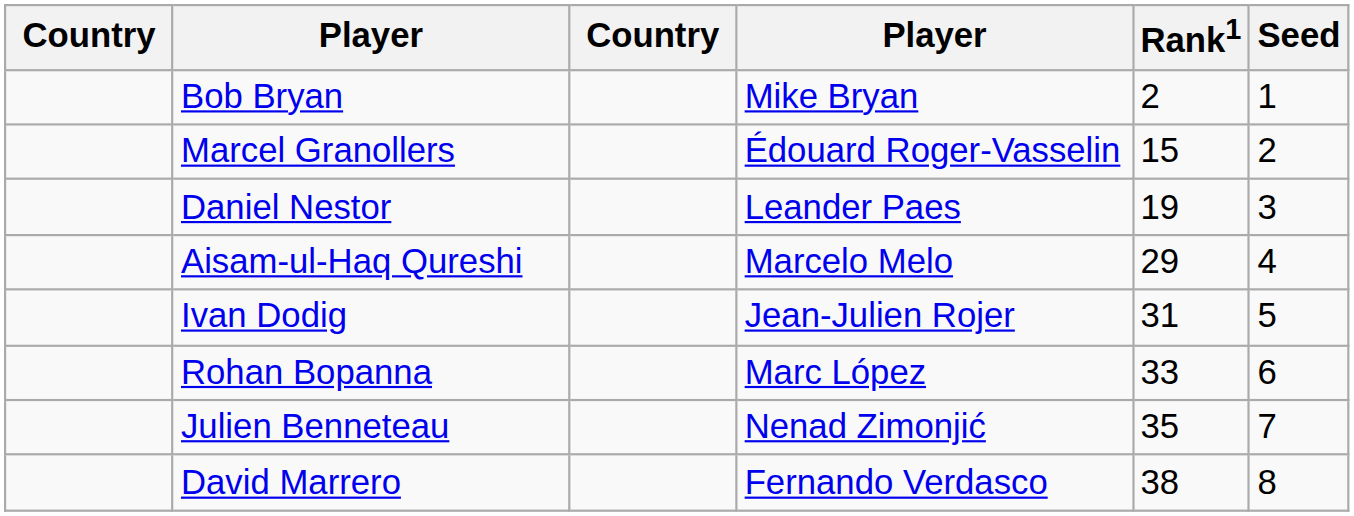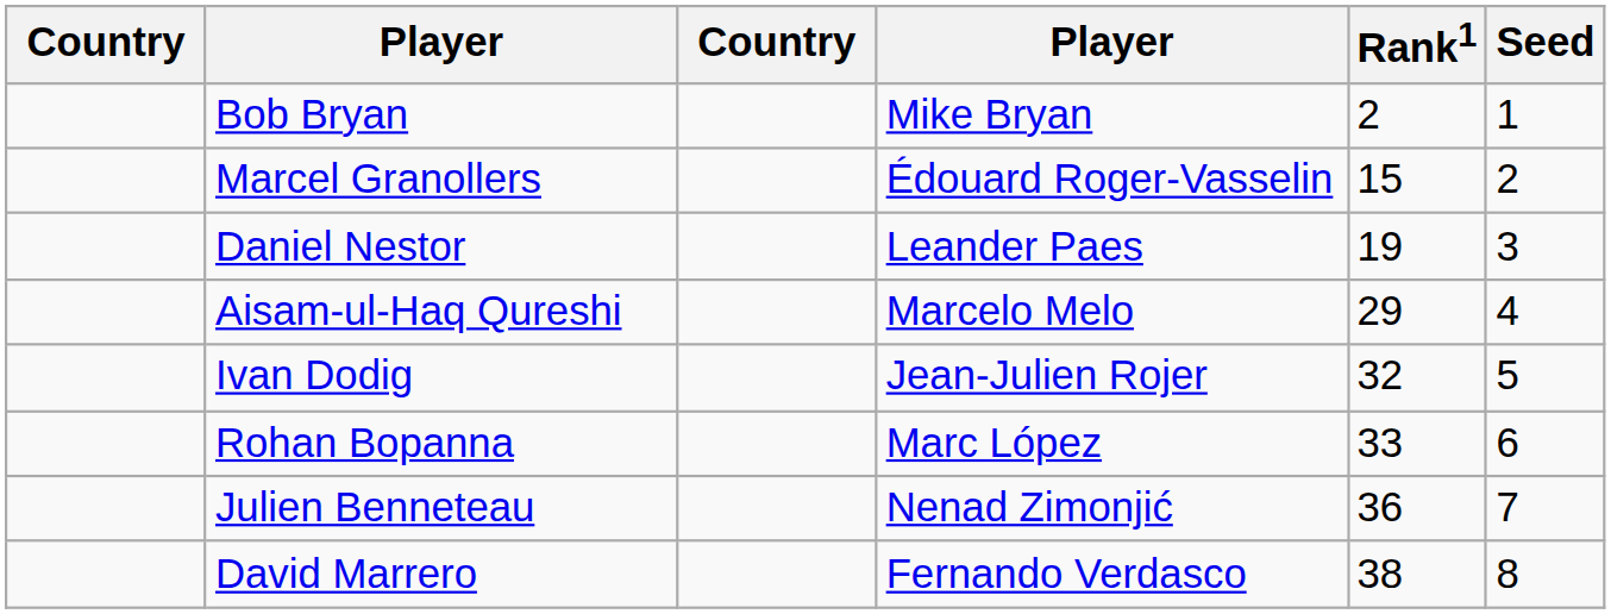Ivan Dodig | Rank1: 31 -> 32
Julien Benneteau | Rank1: 35 -> 36
